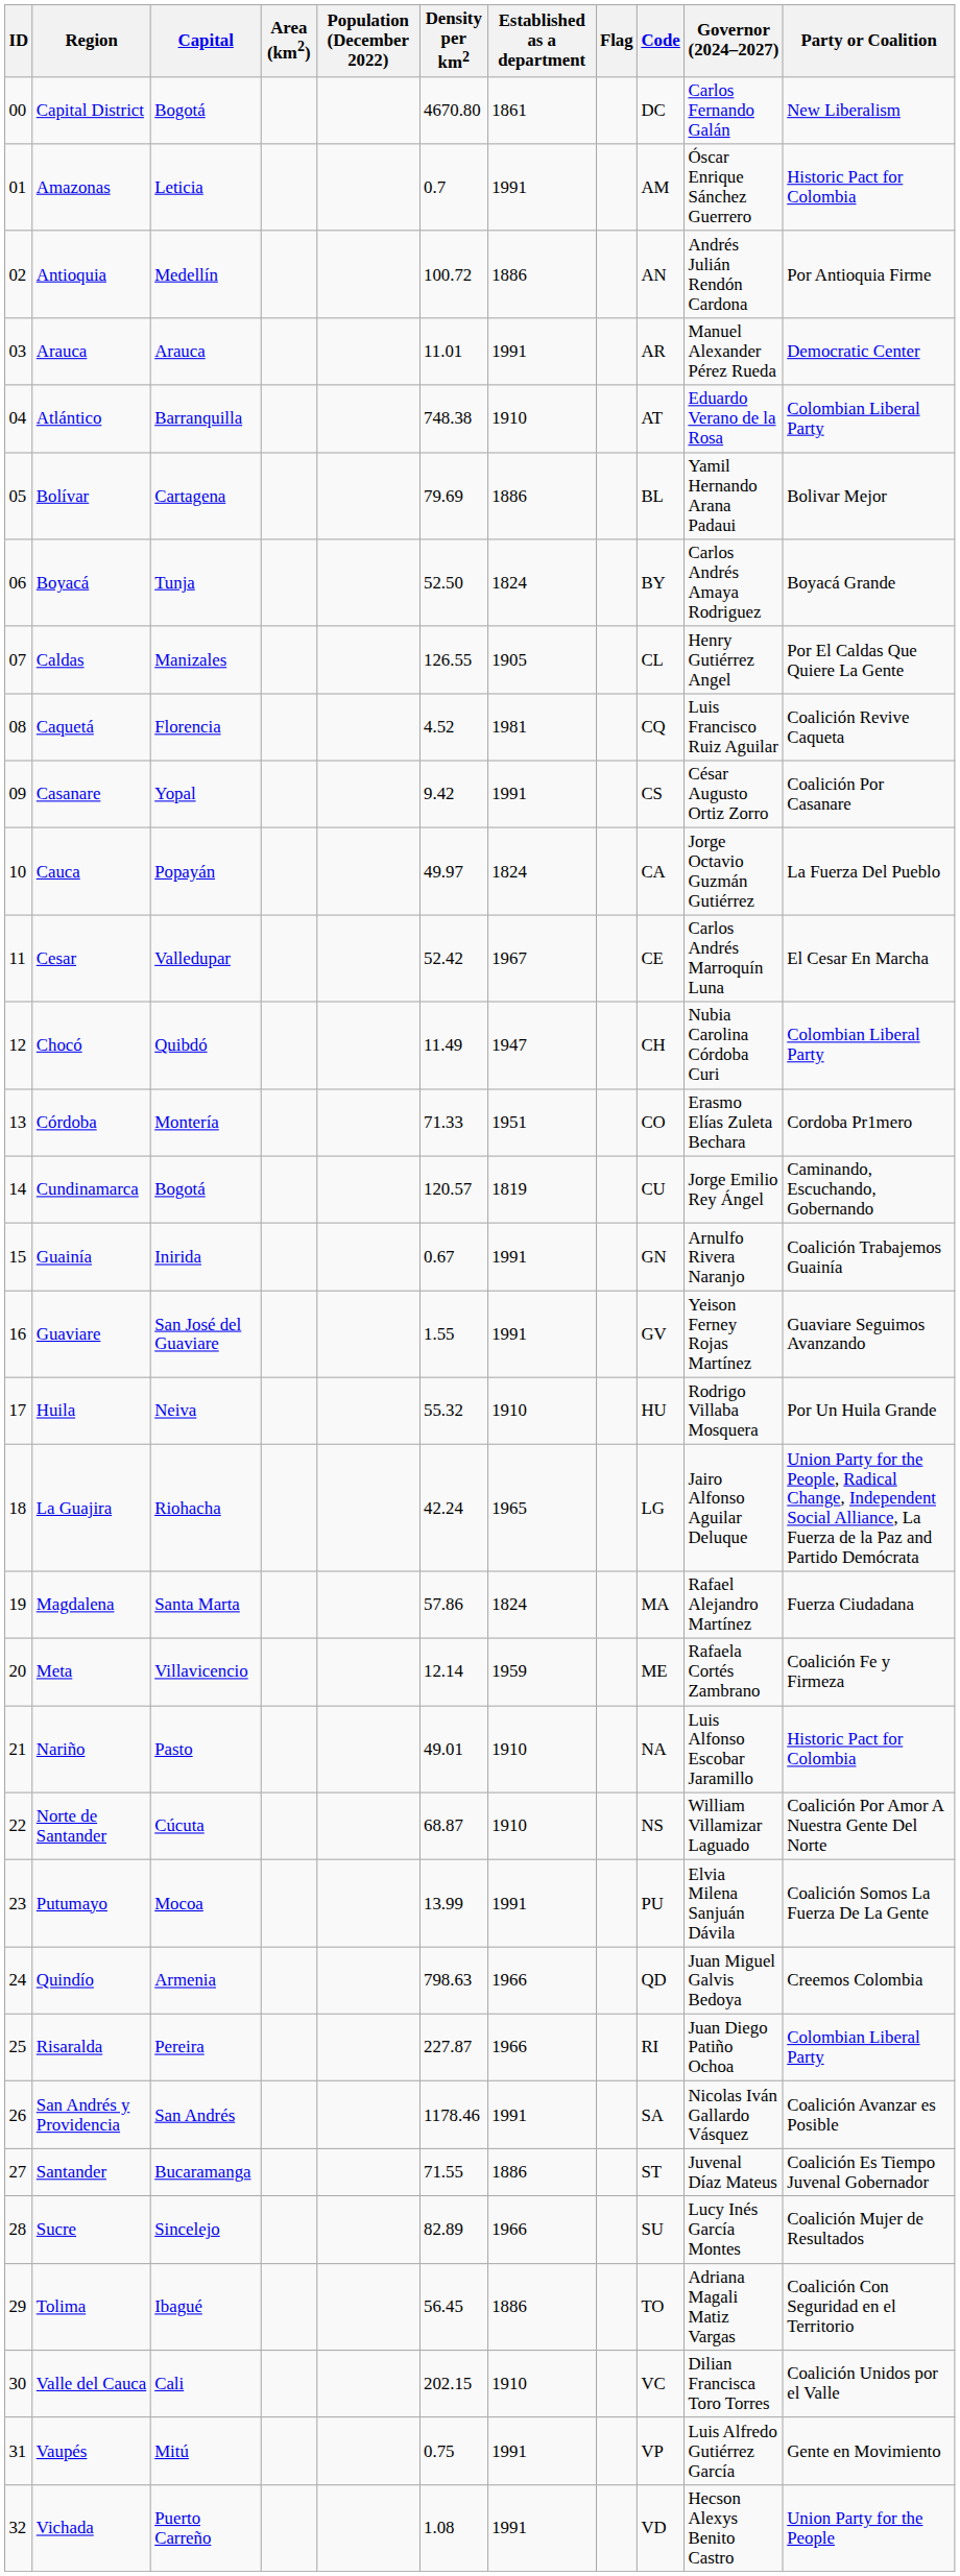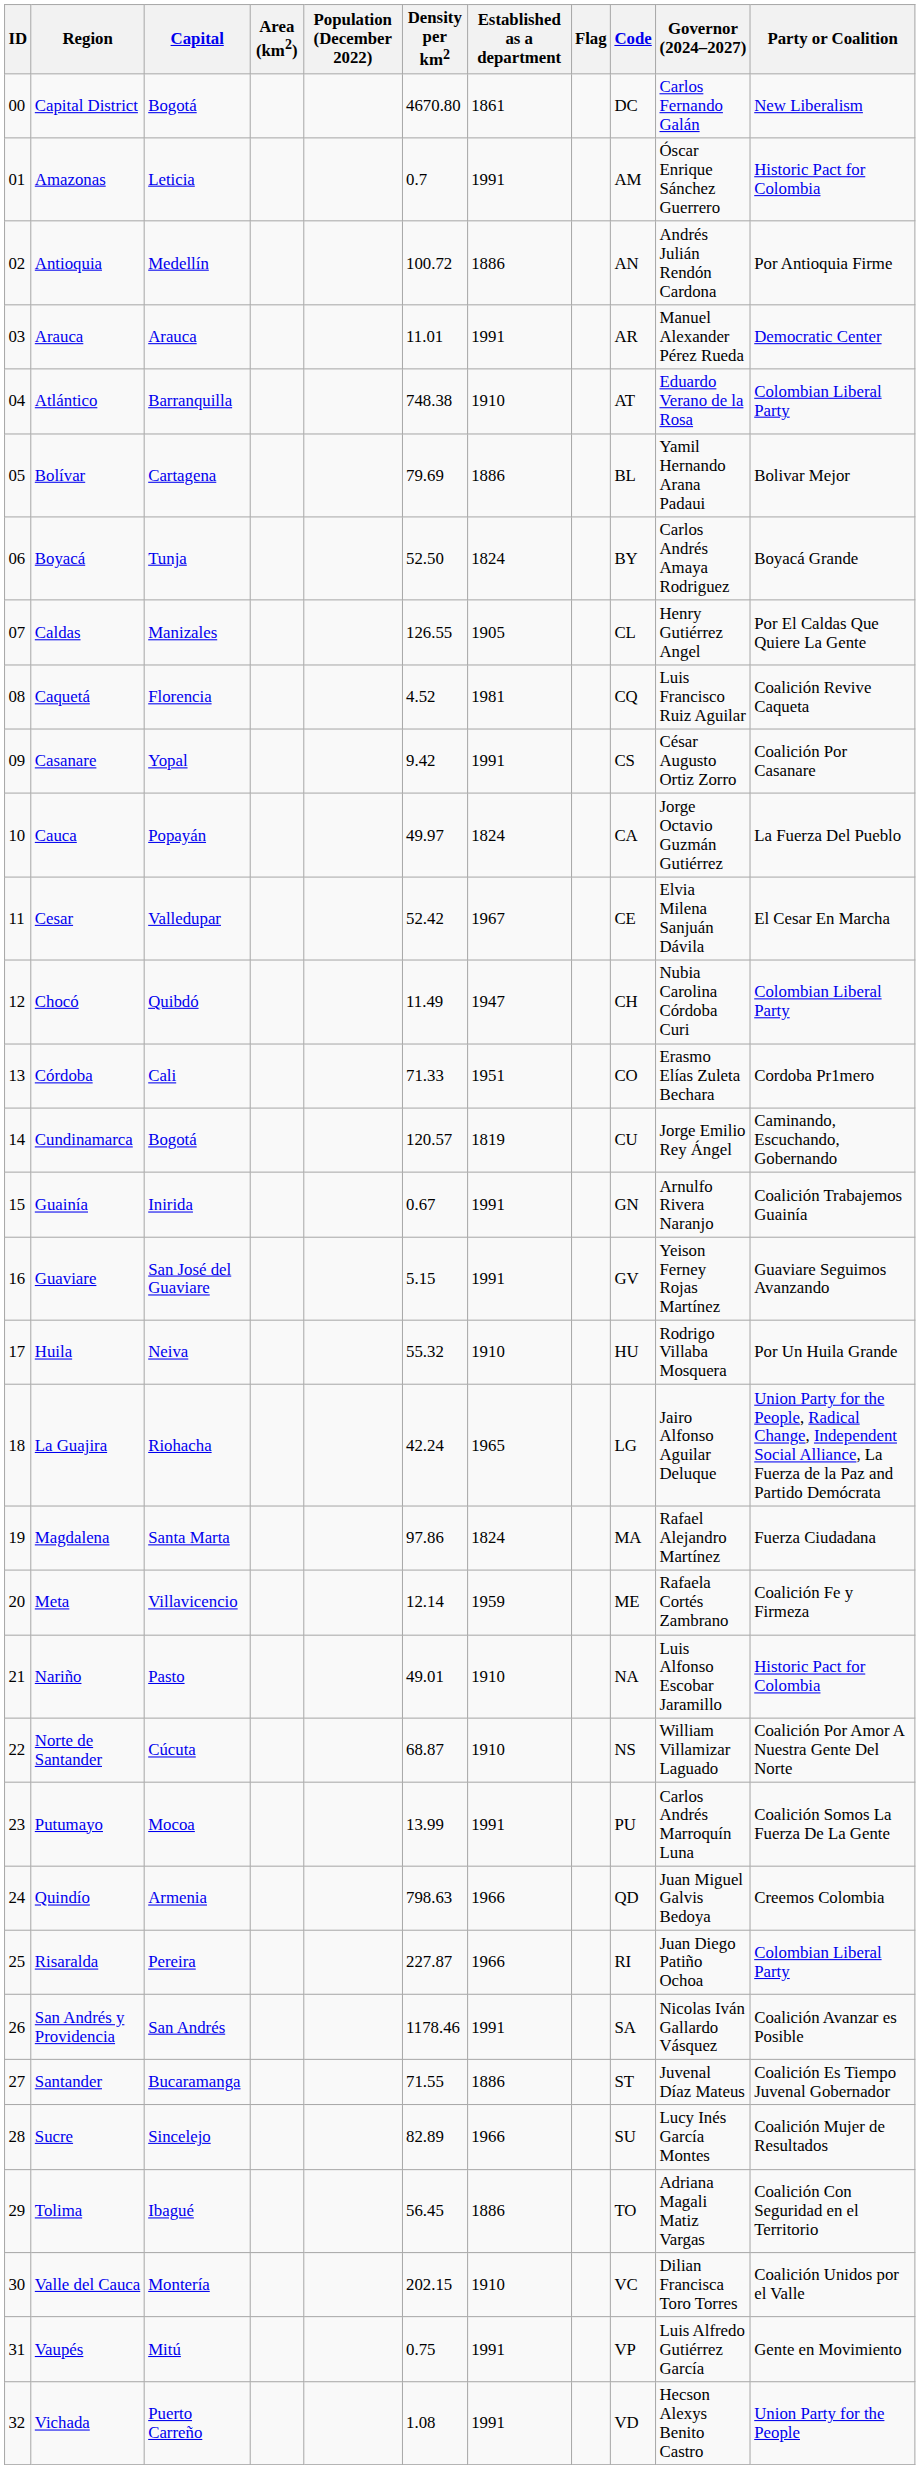Cesar | Governor (2024–2027): Carlos Andrés Marroquín Luna -> Elvia Milena Sanjuán Dávila
Córdoba | Capital: Montería -> Cali
Guaviare | Density per km2: 1.55 -> 5.15
Magdalena | Density per km2: 57.86 -> 97.86
Putumayo | Governor (2024–2027): Elvia Milena Sanjuán Dávila -> Carlos Andrés Marroquín Luna
Valle del Cauca | Capital: Cali -> Montería
